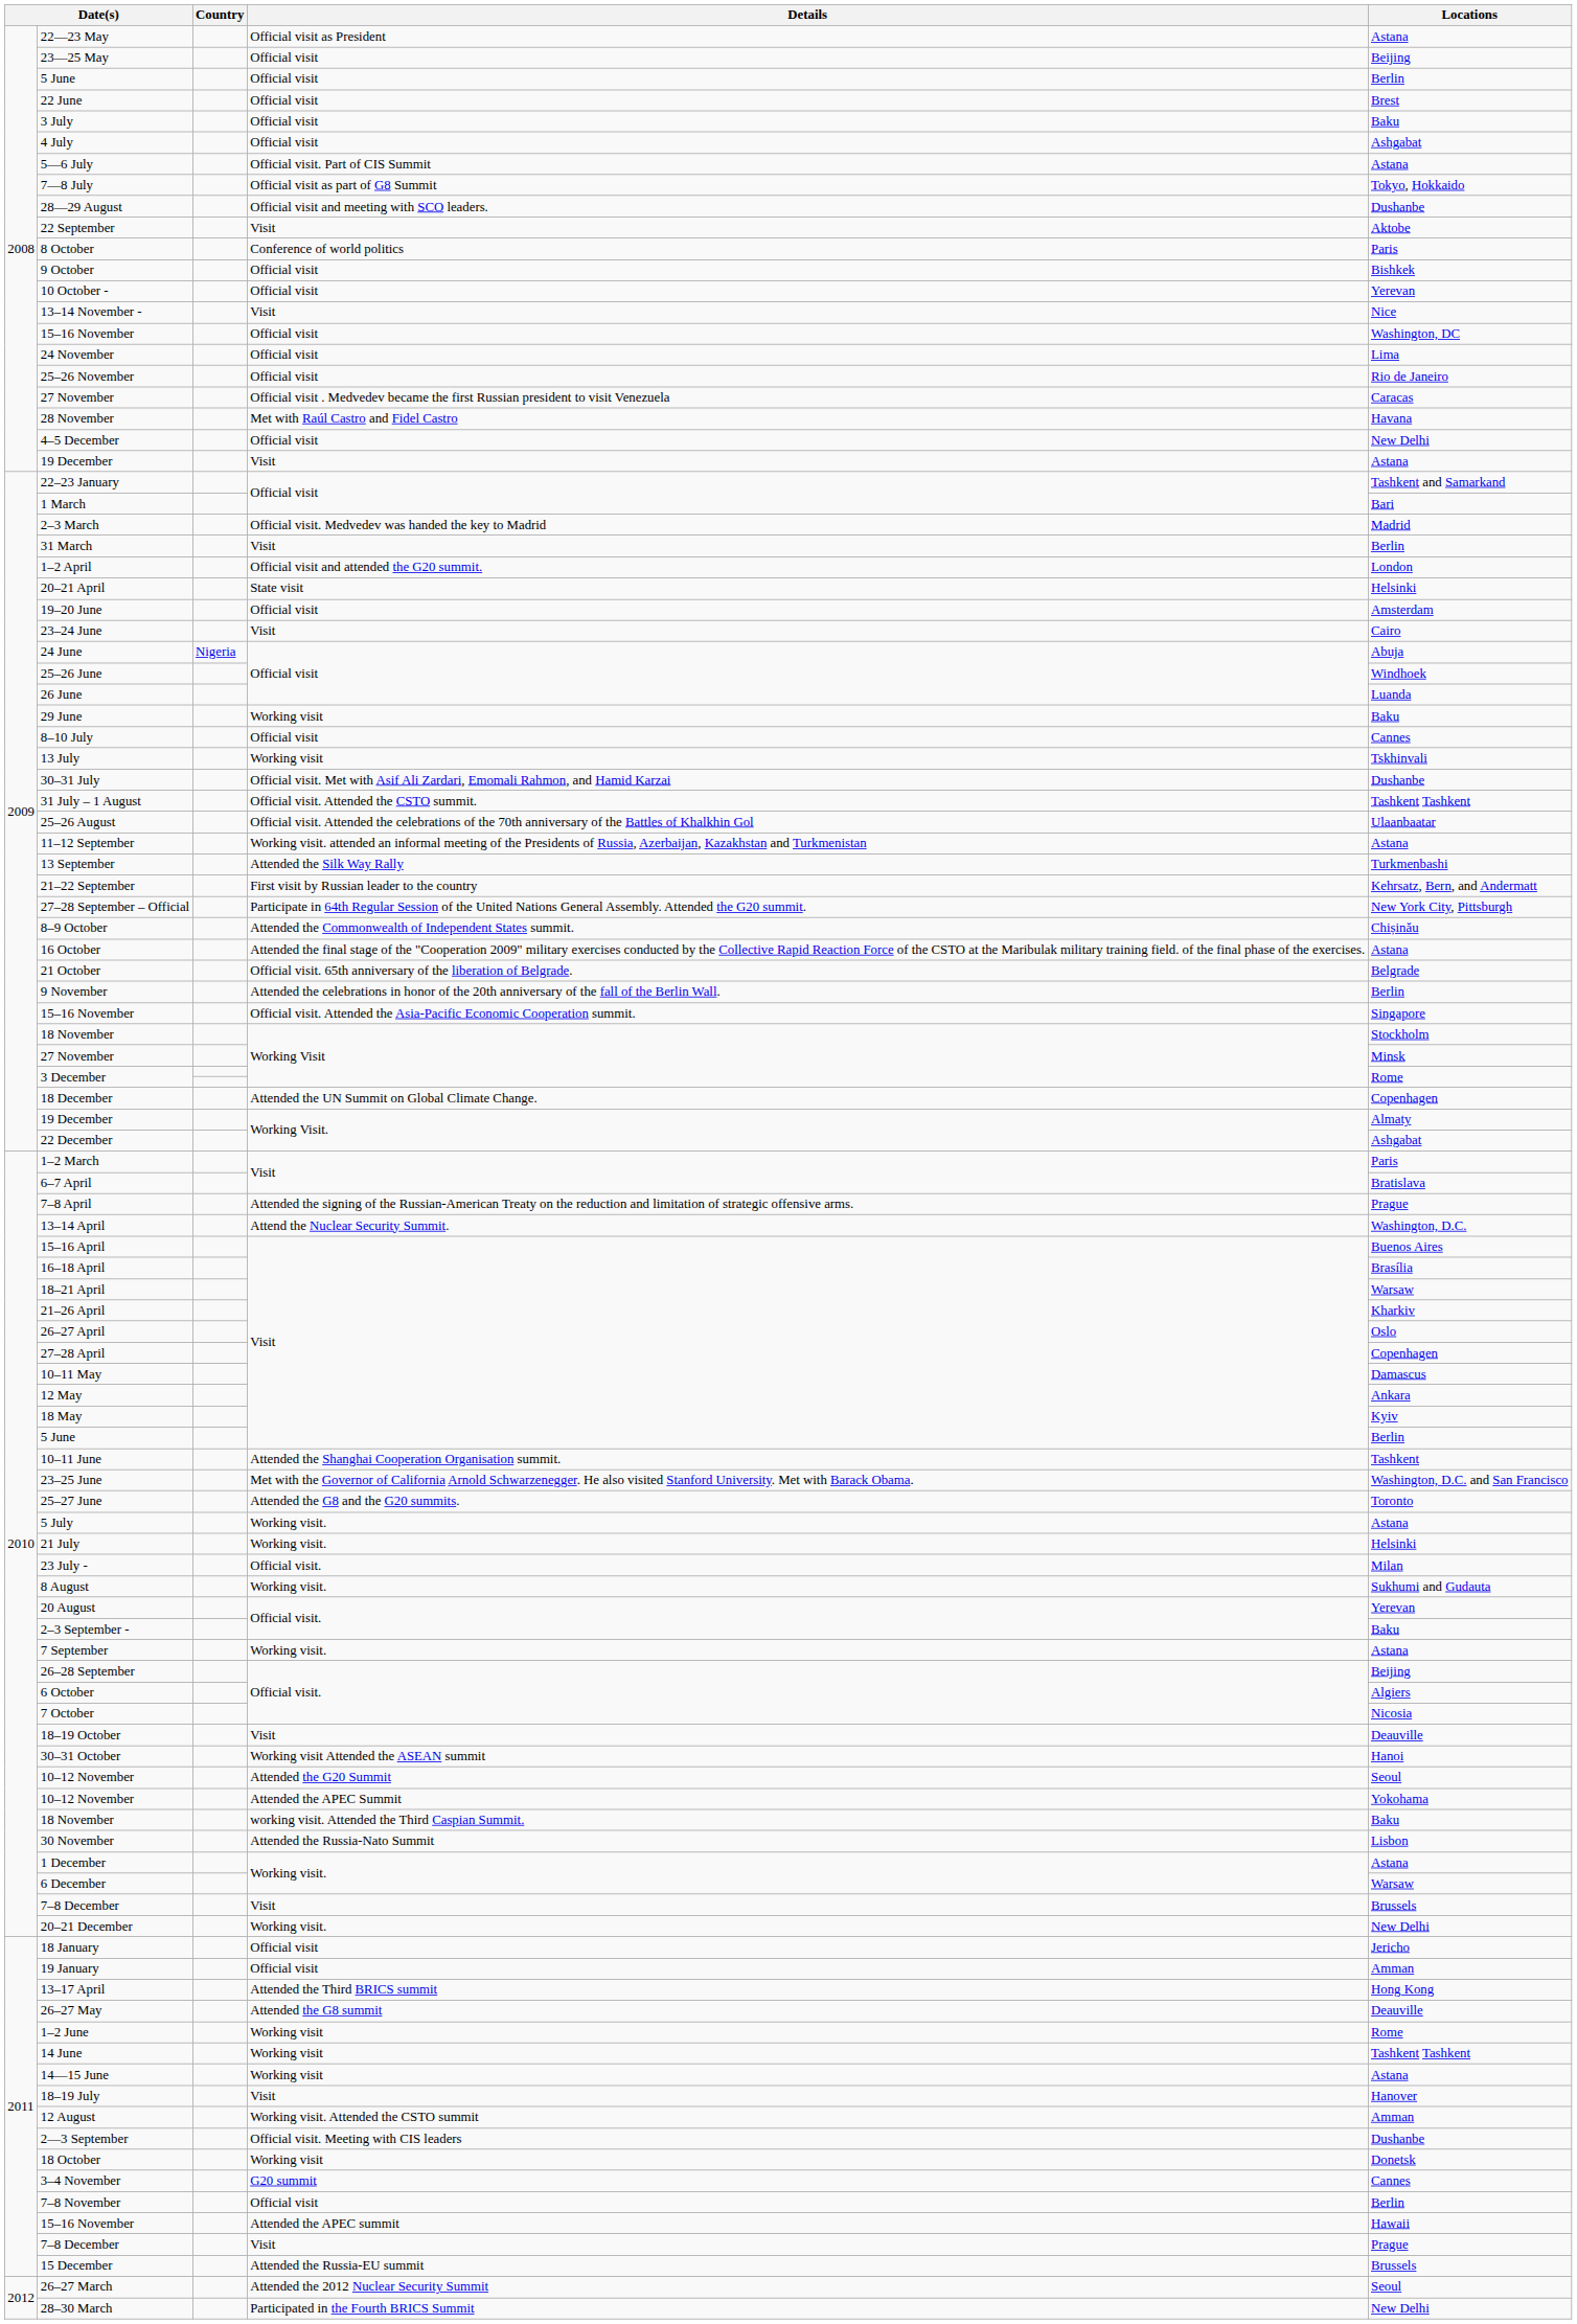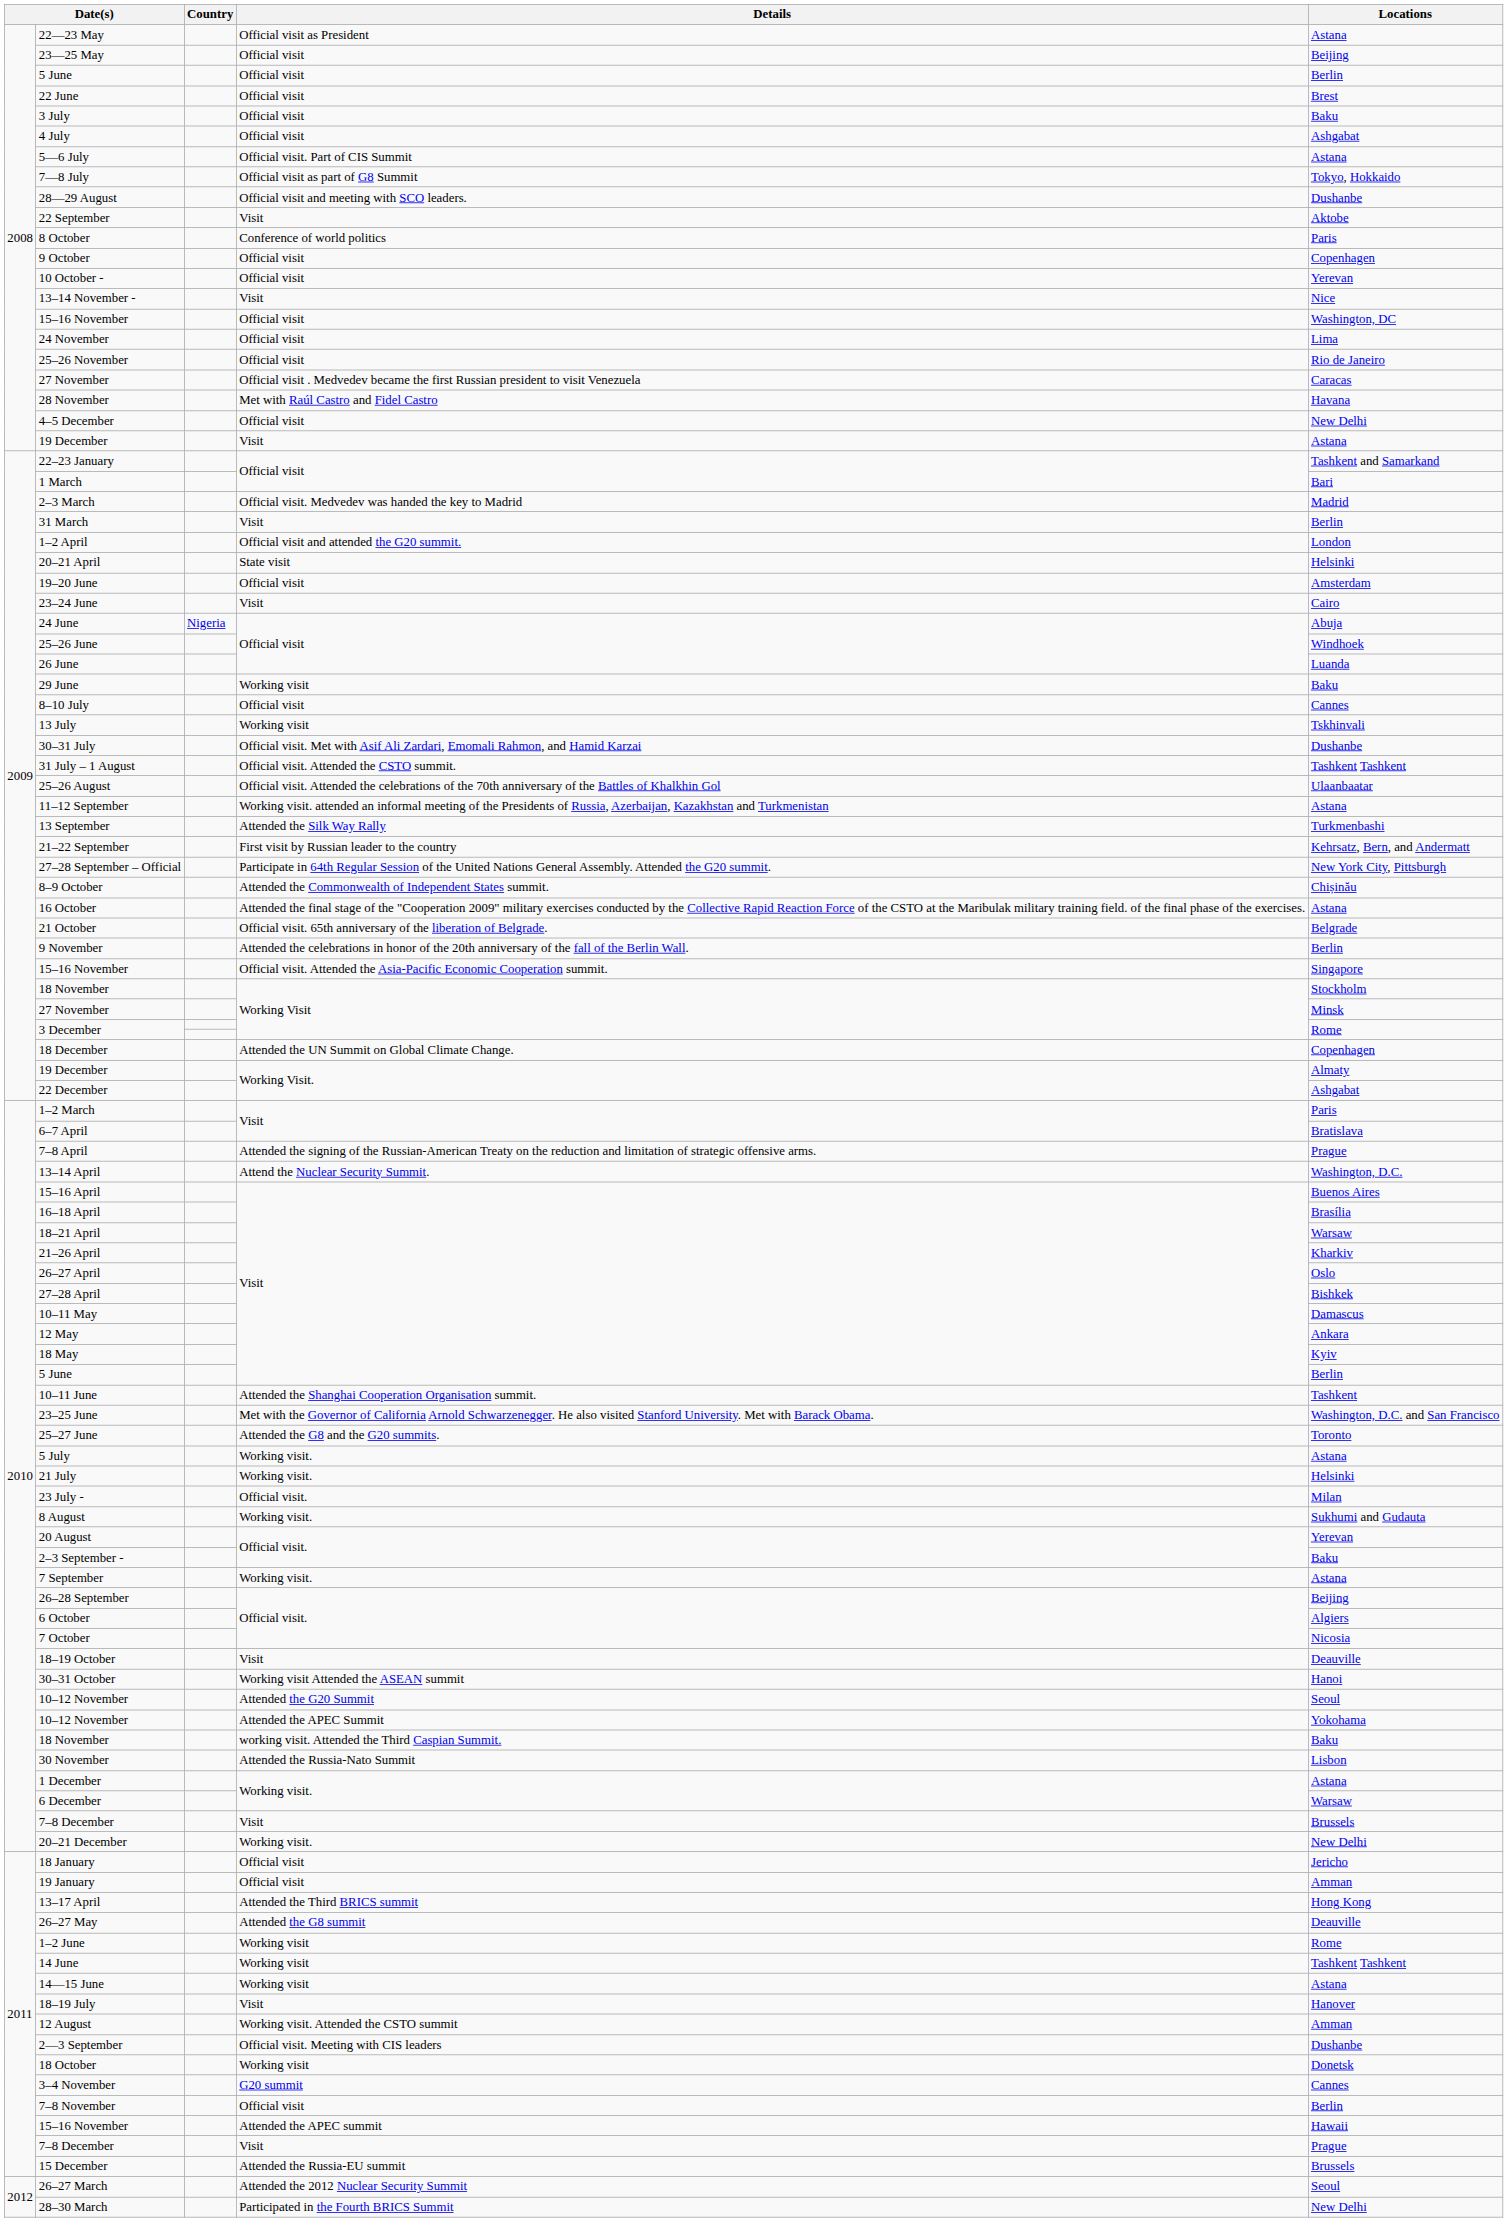9 October | Locations: Bishkek -> Copenhagen
27–28 April | Locations: Copenhagen -> Bishkek
